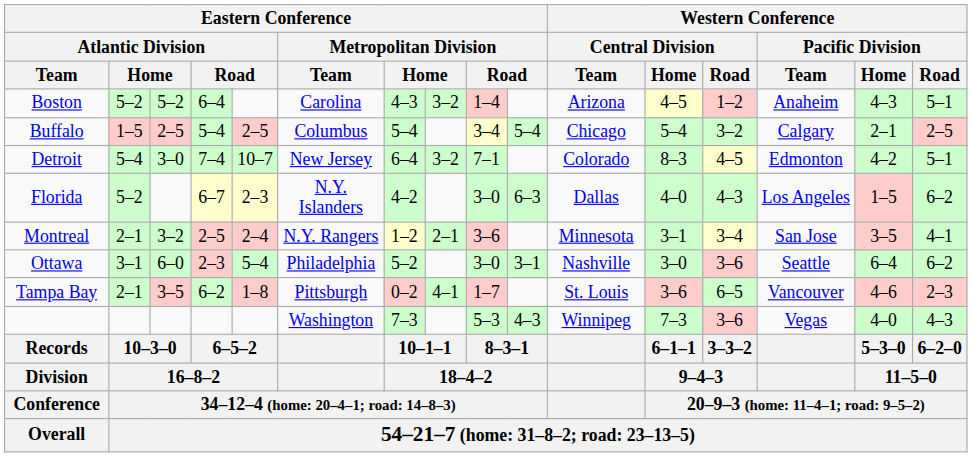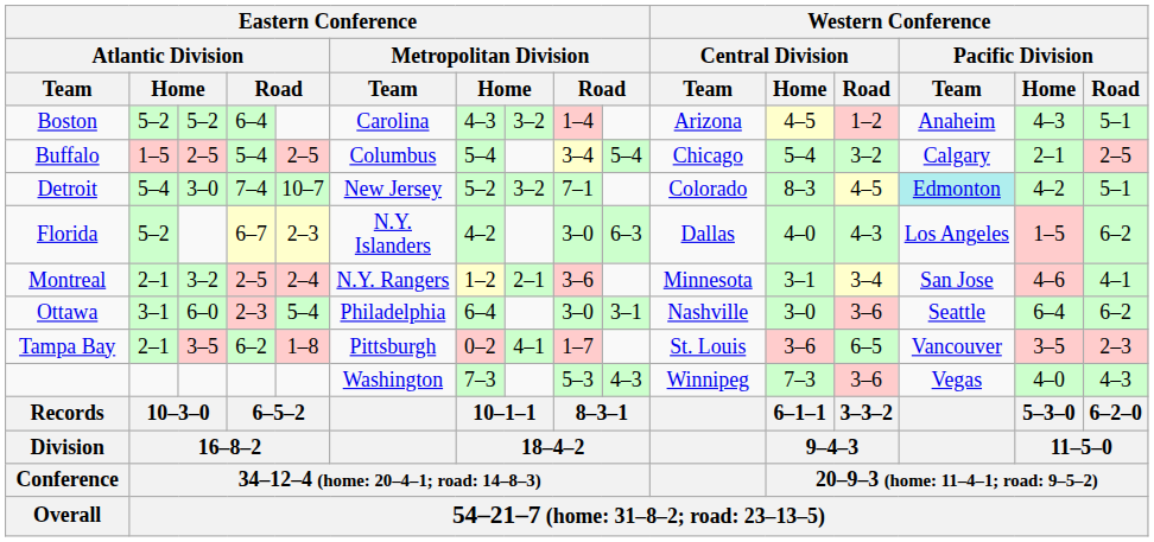Detroit | column 7: 6–4 -> 5–2
Detroit | Western Conference / Pacific Division / Team: no background -> paleturquoise background
Montreal | Western Conference / Pacific Division / Home: 3–5 -> 4–6
Ottawa | column 7: 5–2 -> 6–4
Tampa Bay | Western Conference / Pacific Division / Home: 4–6 -> 3–5
